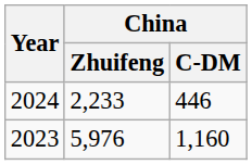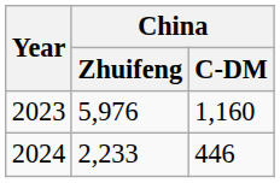rows swapped: 2023 <-> 2024
